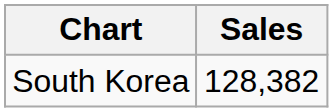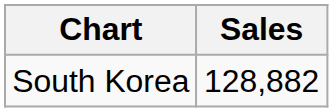South Korea | Sales: 128,382 -> 128,882
